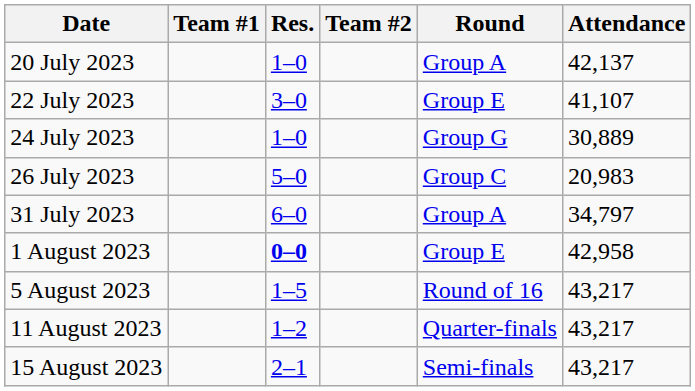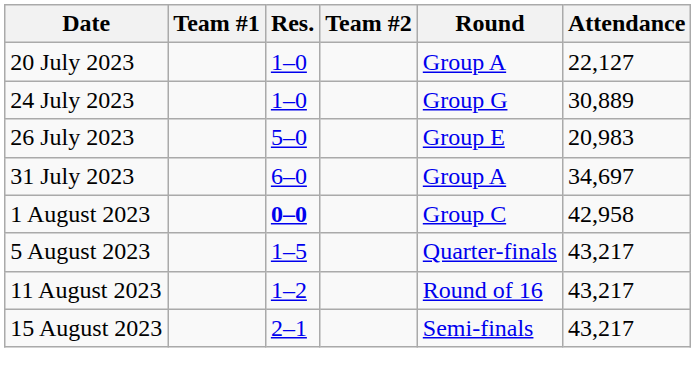20 July 2023 | Attendance: 42,137 -> 22,127
- row: 22 July 2023 | 3–0 | Group E | 41,107
26 July 2023 | Round: Group C -> Group E
31 July 2023 | Attendance: 34,797 -> 34,697
1 August 2023 | Round: Group E -> Group C
5 August 2023 | Round: Round of 16 -> Quarter-finals
11 August 2023 | Round: Quarter-finals -> Round of 16
